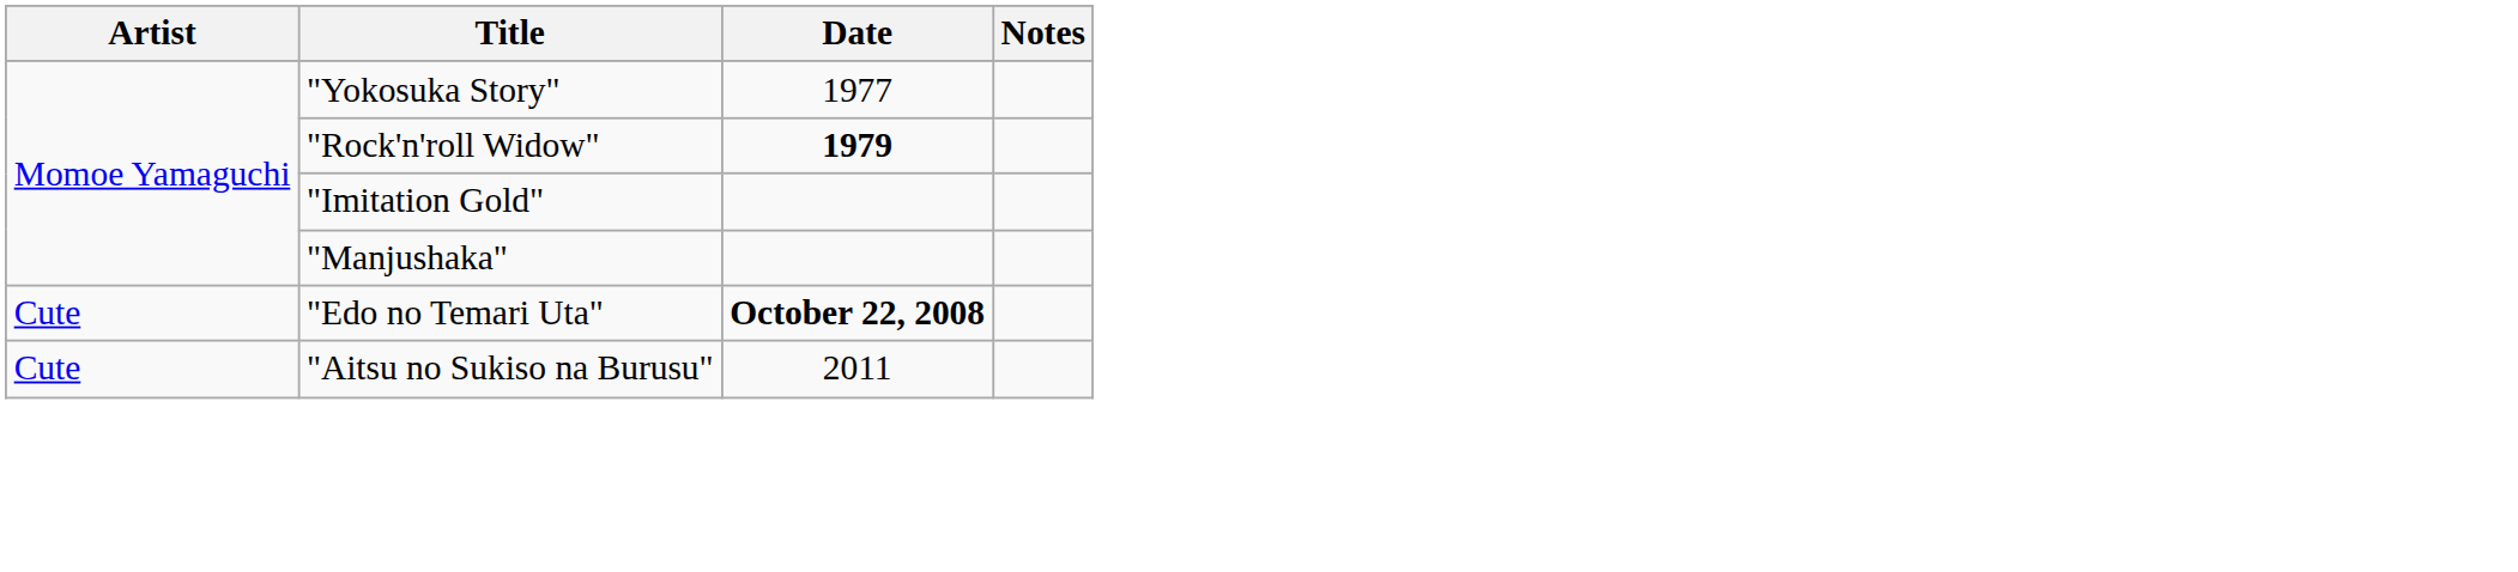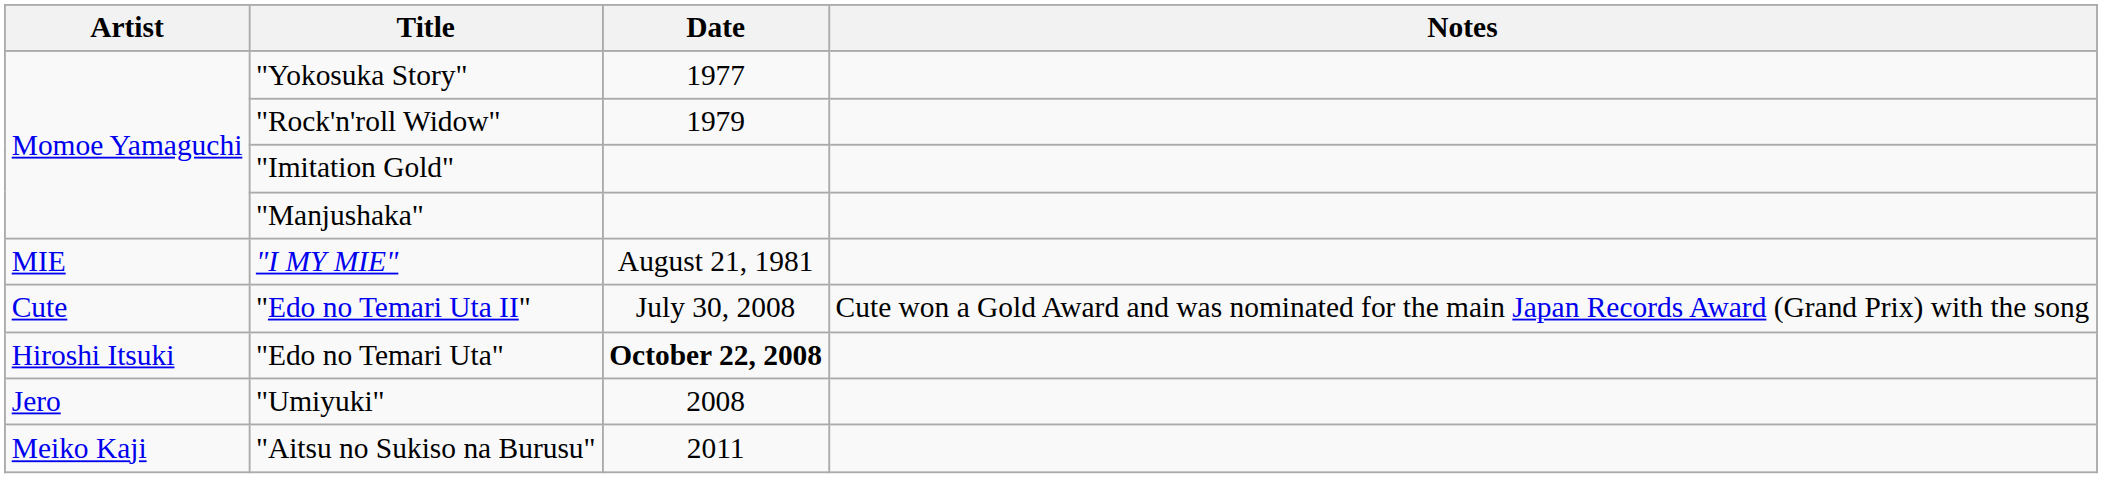"Rock'n'roll Widow" | Date: bold -> normal
+ row: MIE | "I MY MIE" | August 21, 1981
+ row: Cute | "Edo no Temari Uta II" | July 30, 2008 | Cute won a Gold Award and was nominated for the main Japan Records Award (Grand Prix) with the song
"Edo no Temari Uta" | Artist: Cute -> Hiroshi Itsuki
+ row: Jero | "Umiyuki" | 2008
"Aitsu no Sukiso na Burusu" | Artist: Cute -> Meiko Kaji
